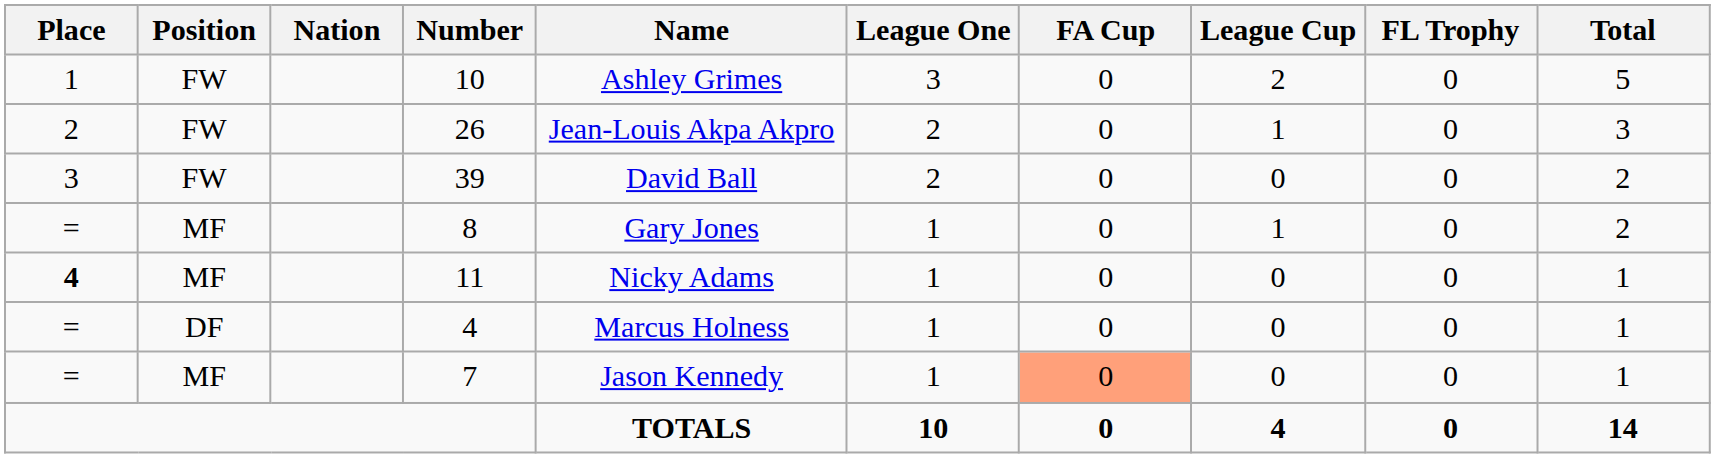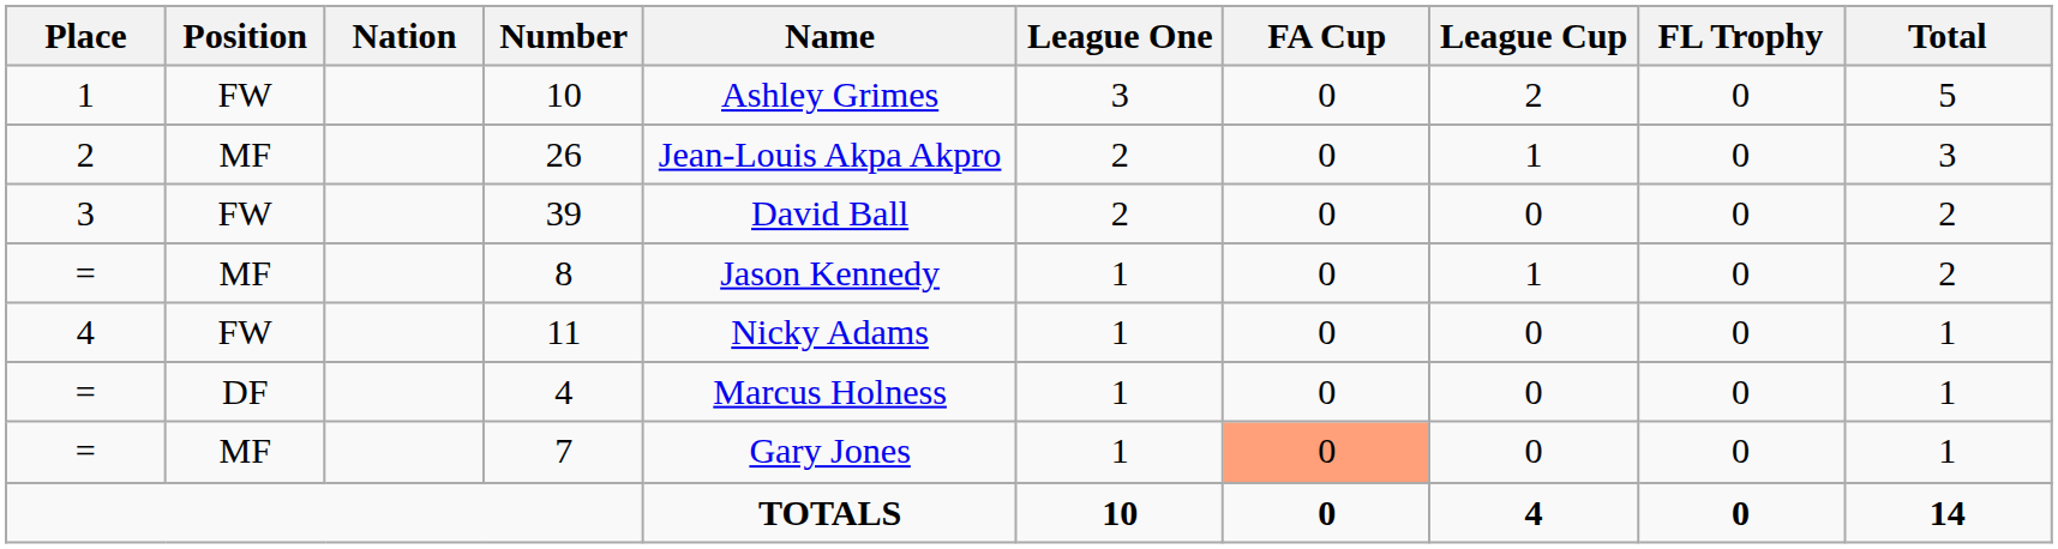26 | Position: FW -> MF
8 | Name: Gary Jones -> Jason Kennedy
11 | Place: bold -> normal
11 | Position: MF -> FW
7 | Name: Jason Kennedy -> Gary Jones
